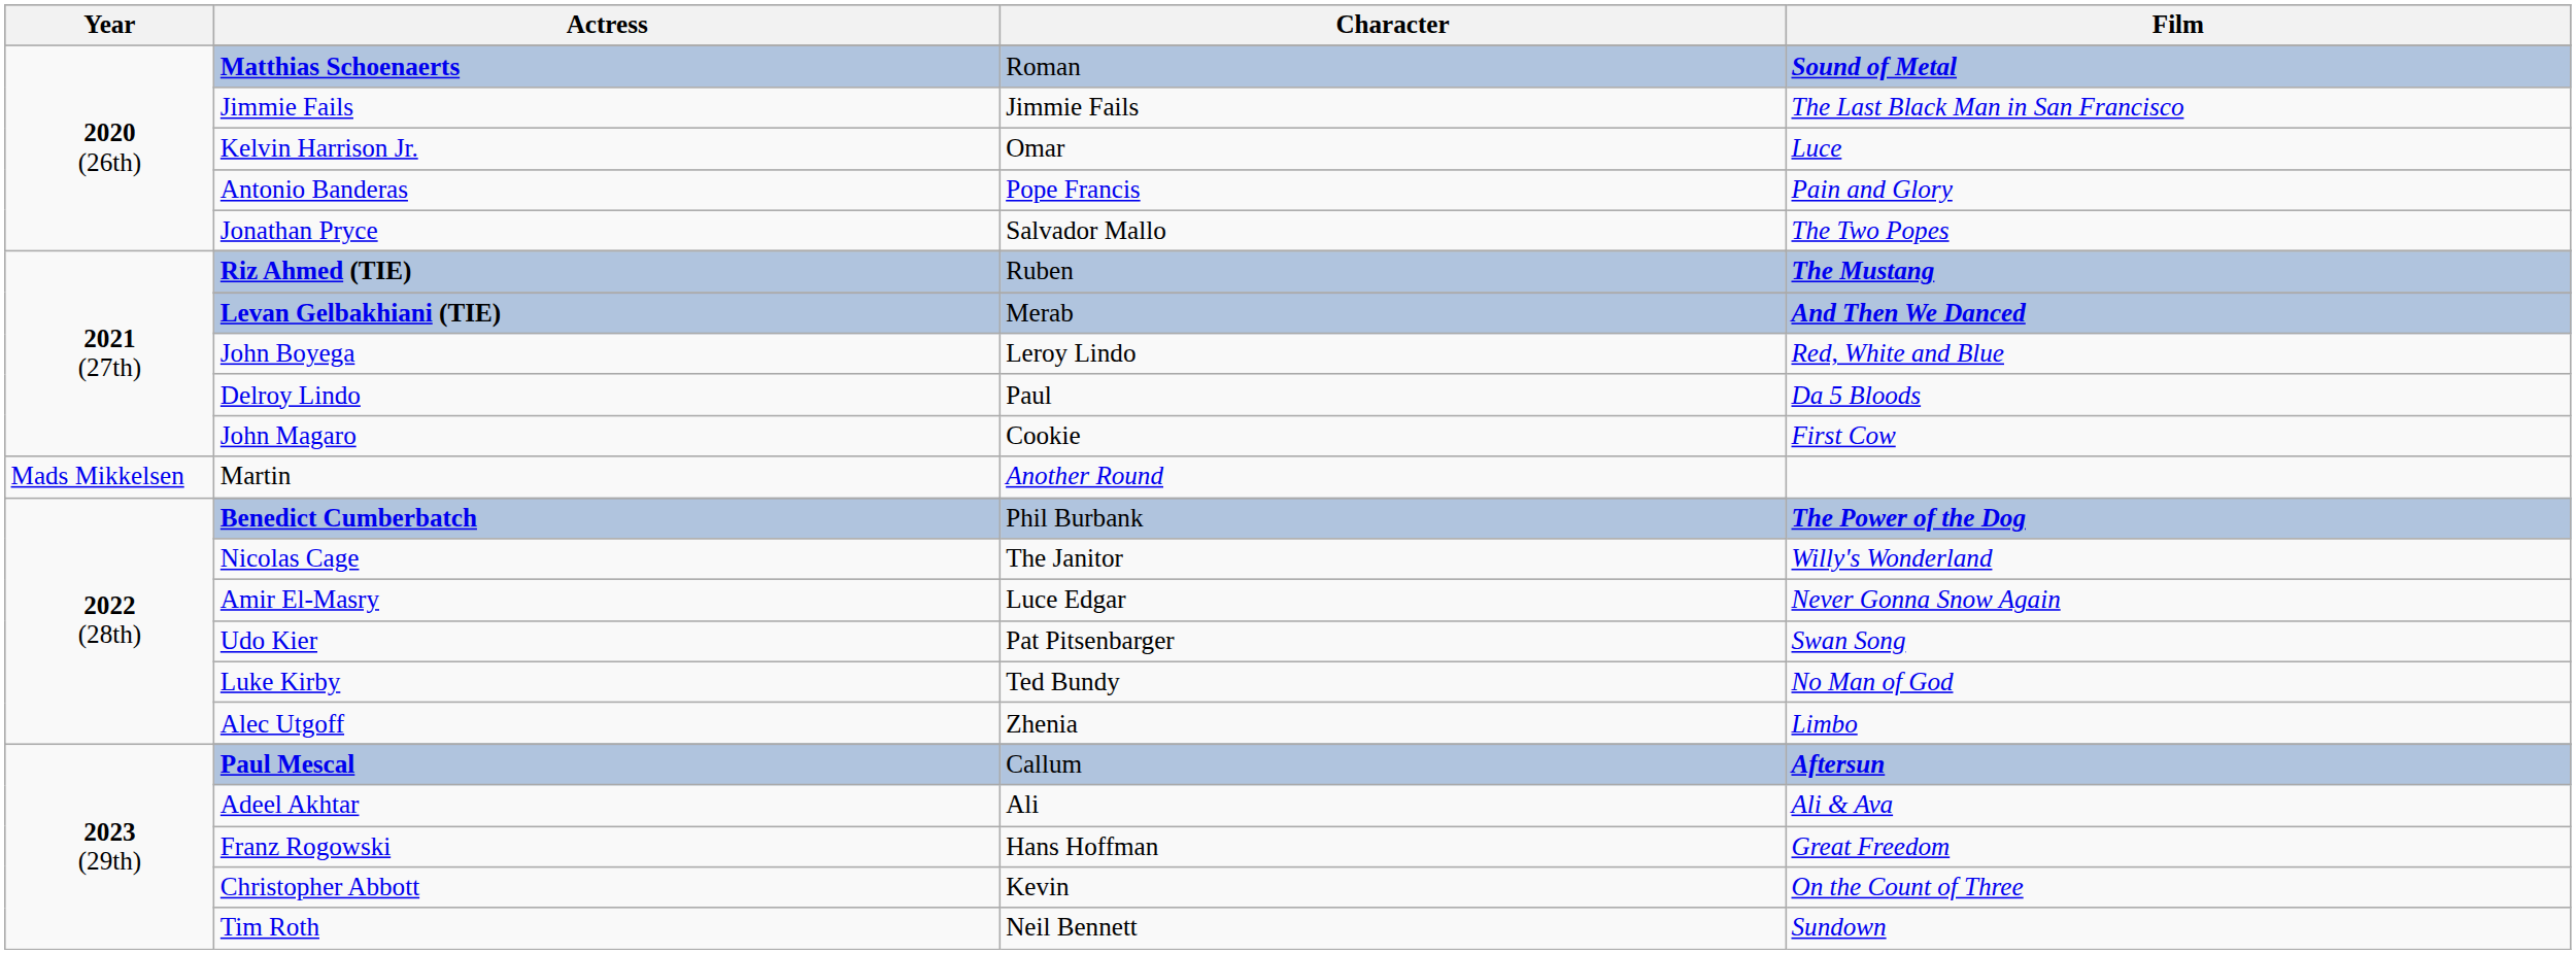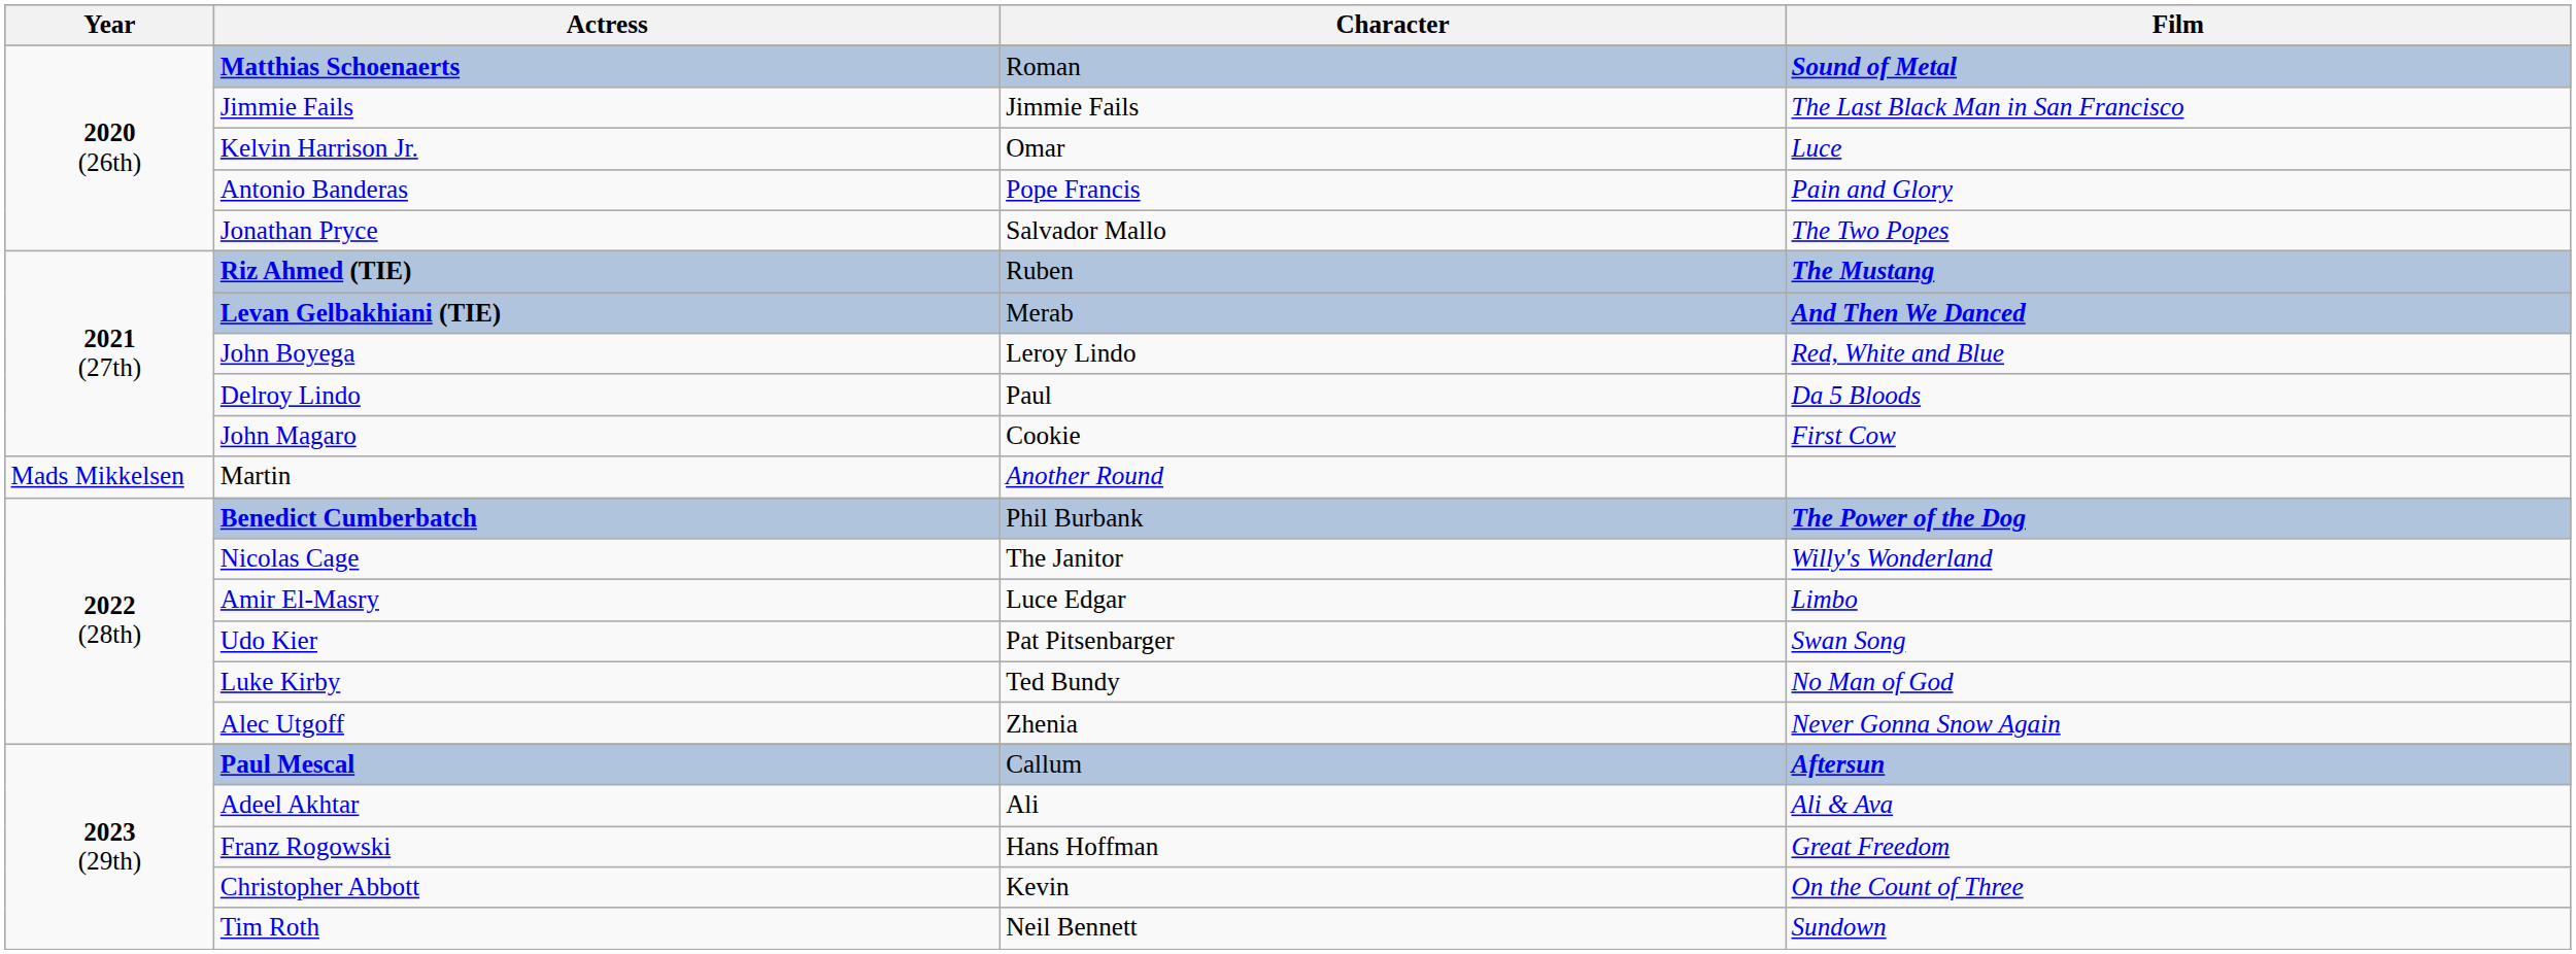Amir El-Masry | Film: Never Gonna Snow Again -> Limbo
Alec Utgoff | Film: Limbo -> Never Gonna Snow Again
